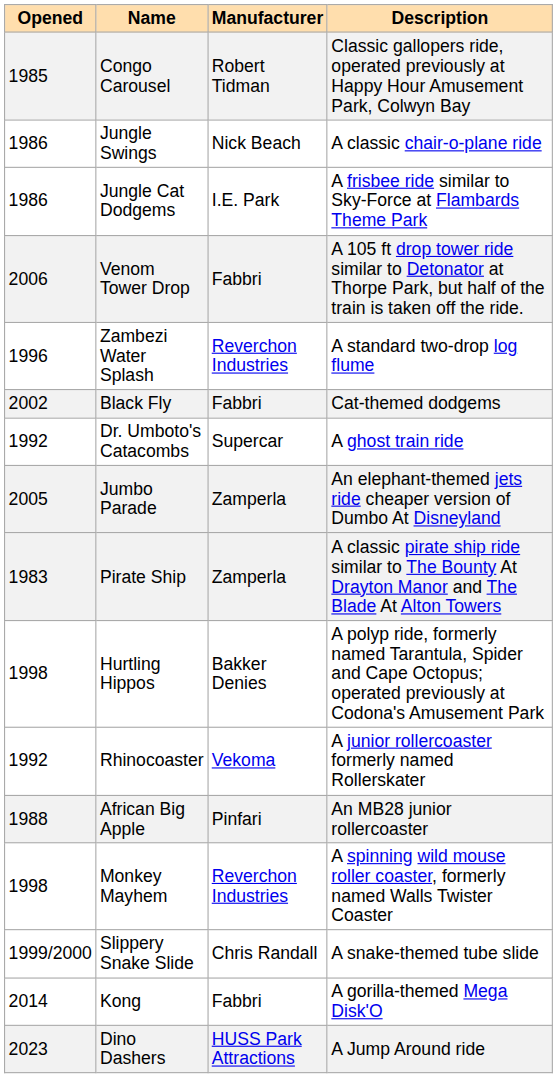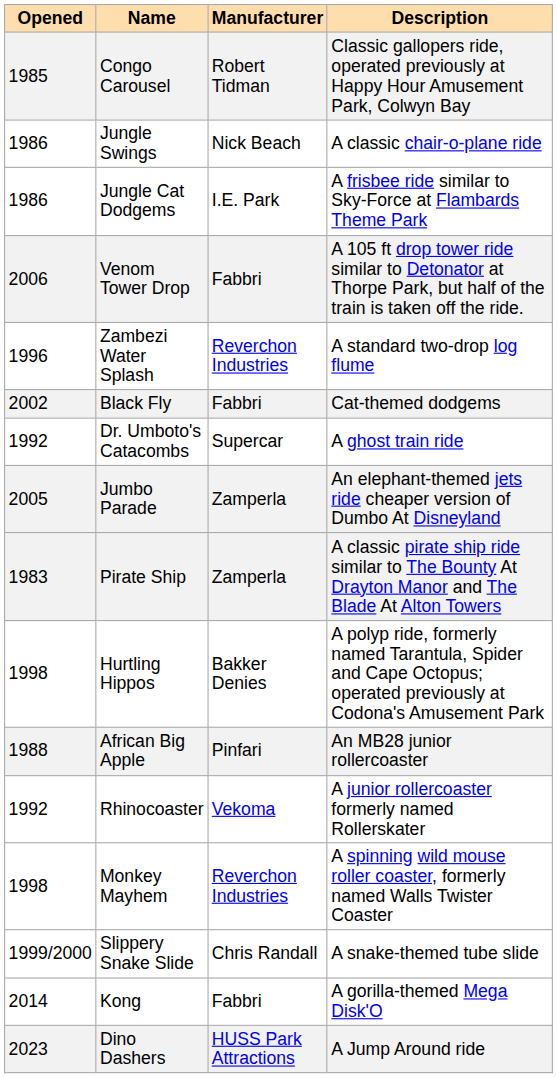rows swapped: Rhinocoaster <-> African Big Apple
